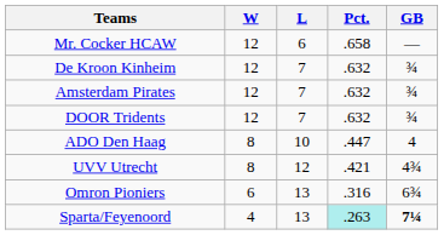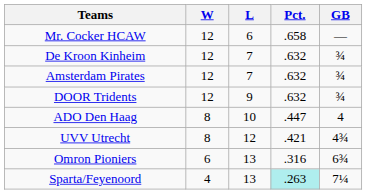DOOR Tridents | L: 7 -> 9
Sparta/Feyenoord | GB: bold -> normal
